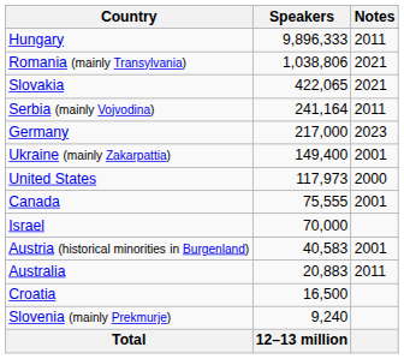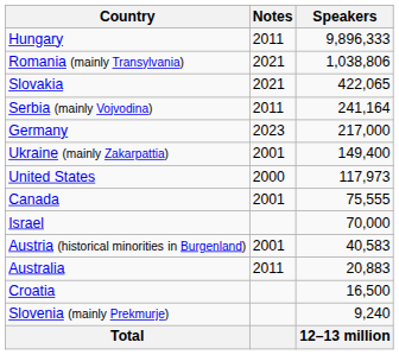columns swapped: Speakers <-> Notes
